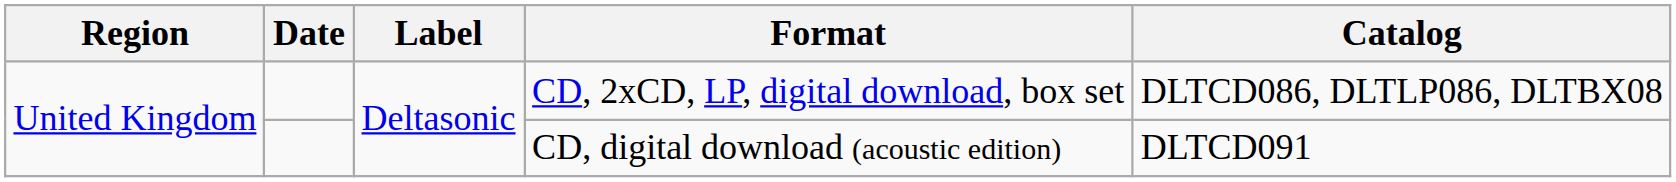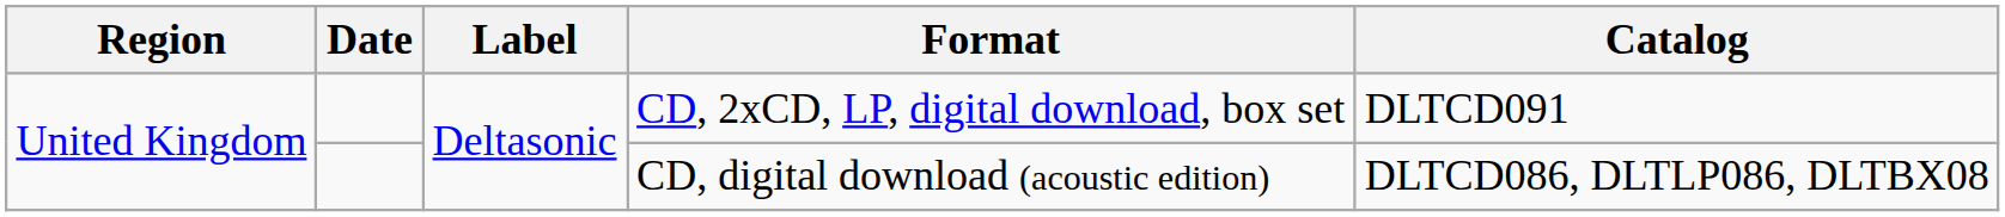CD, 2xCD, LP, digital download, box set | Catalog: DLTCD086, DLTLP086, DLTBX08 -> DLTCD091
CD, digital download (acoustic edition) | Catalog: DLTCD091 -> DLTCD086, DLTLP086, DLTBX08
